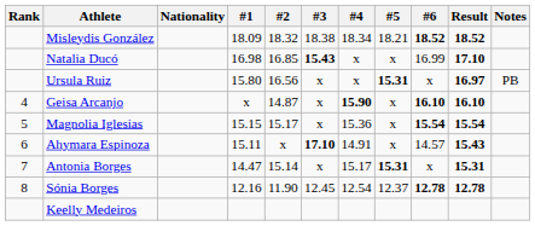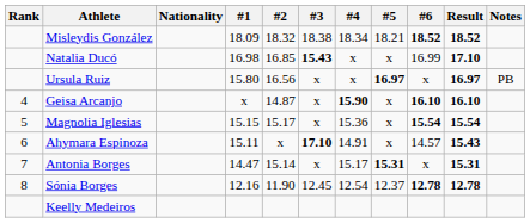Ursula Ruiz | #5: 15.31 -> 16.97
